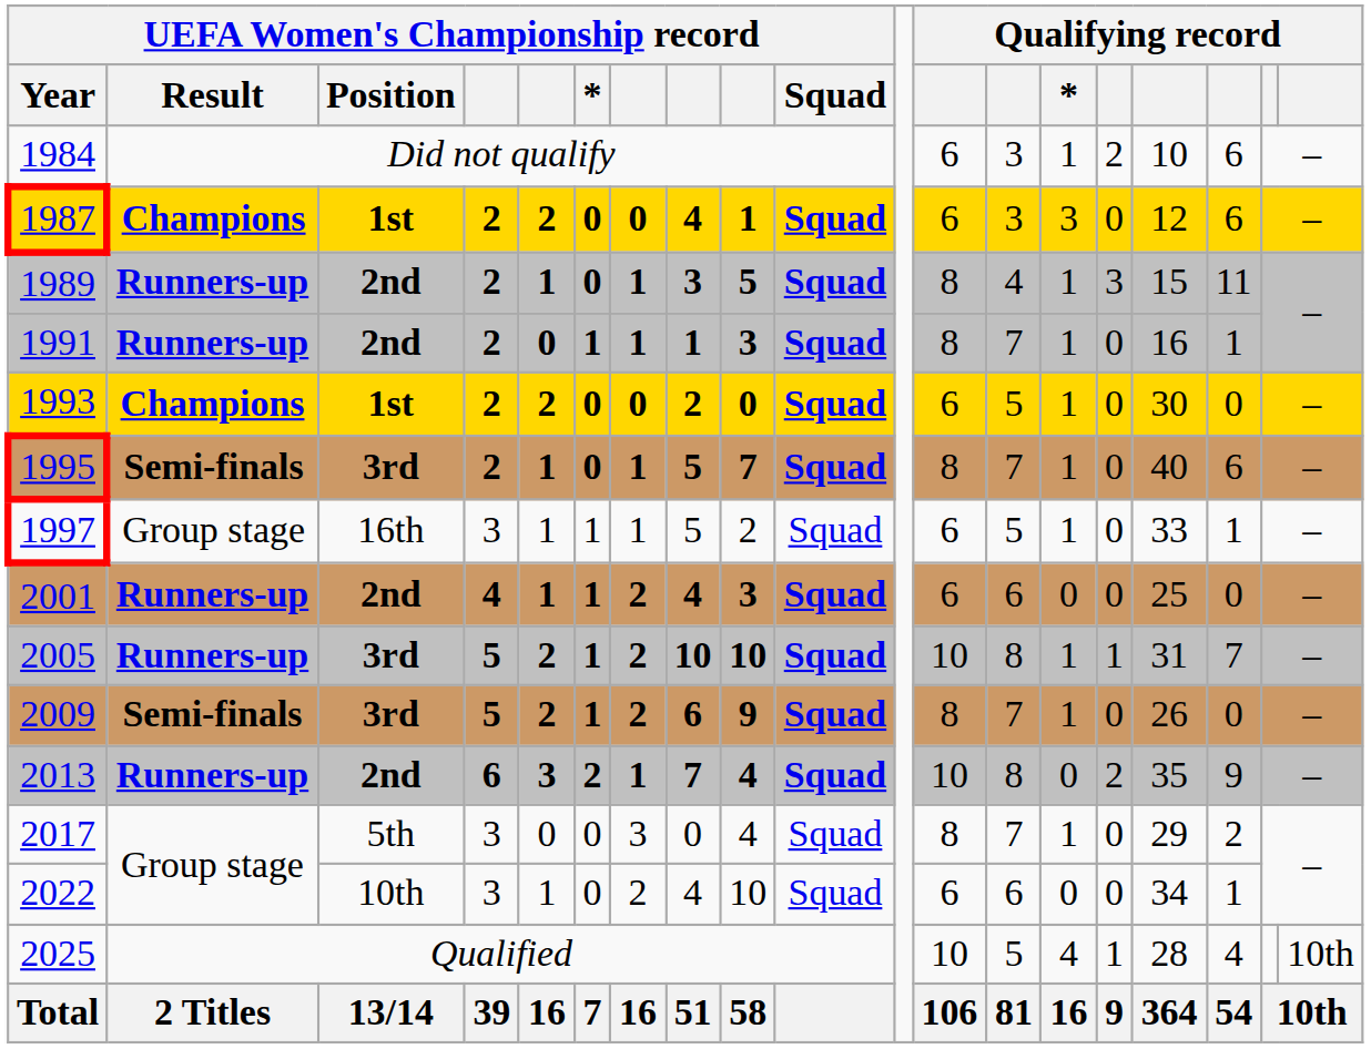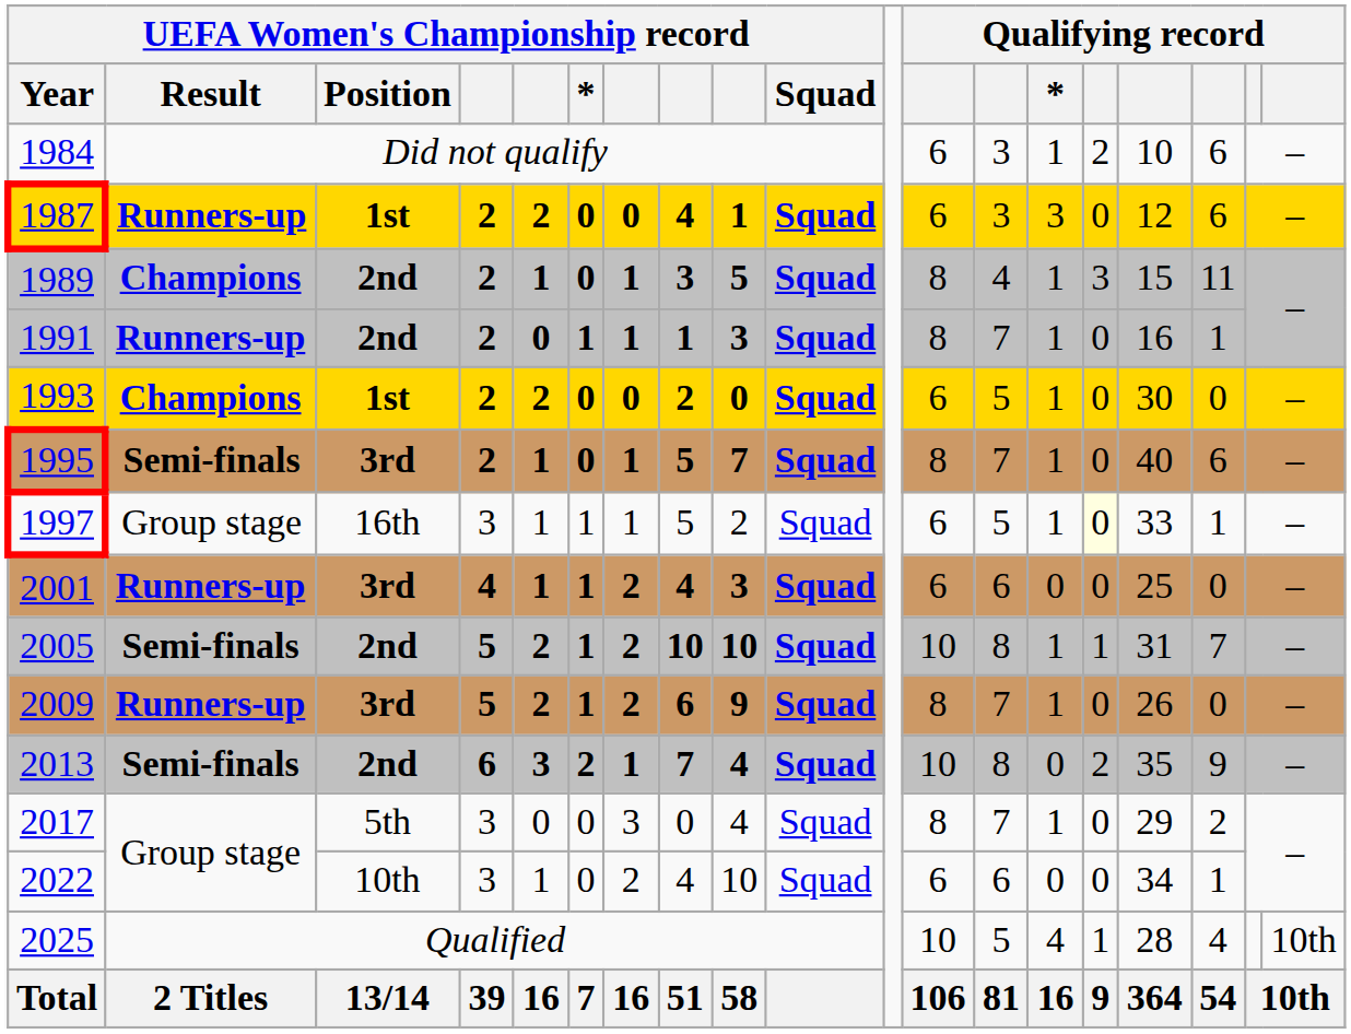1987 | UEFA Women's Championship record / Result: Champions -> Runners-up
1989 | UEFA Women's Championship record / Result: Runners-up -> Champions
1997 | column 15: no background -> lightyellow background
2001 | UEFA Women's Championship record / Position: 2nd -> 3rd
2005 | UEFA Women's Championship record / Result: Runners-up -> Semi-finals
2005 | UEFA Women's Championship record / Position: 3rd -> 2nd
2009 | UEFA Women's Championship record / Result: Semi-finals -> Runners-up
2013 | UEFA Women's Championship record / Result: Runners-up -> Semi-finals
